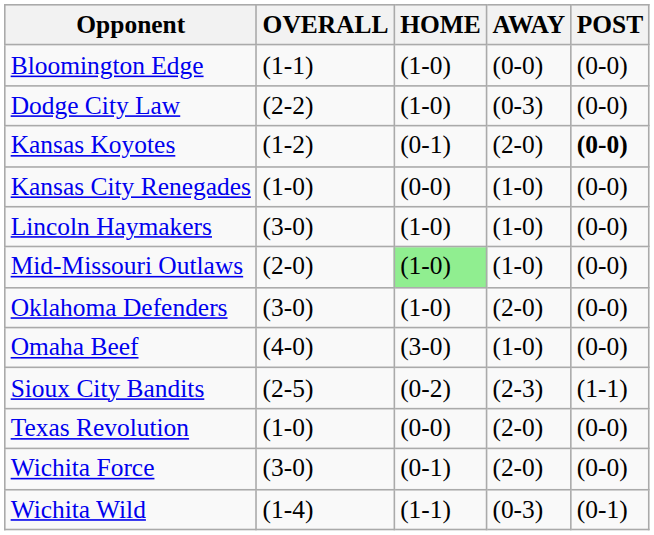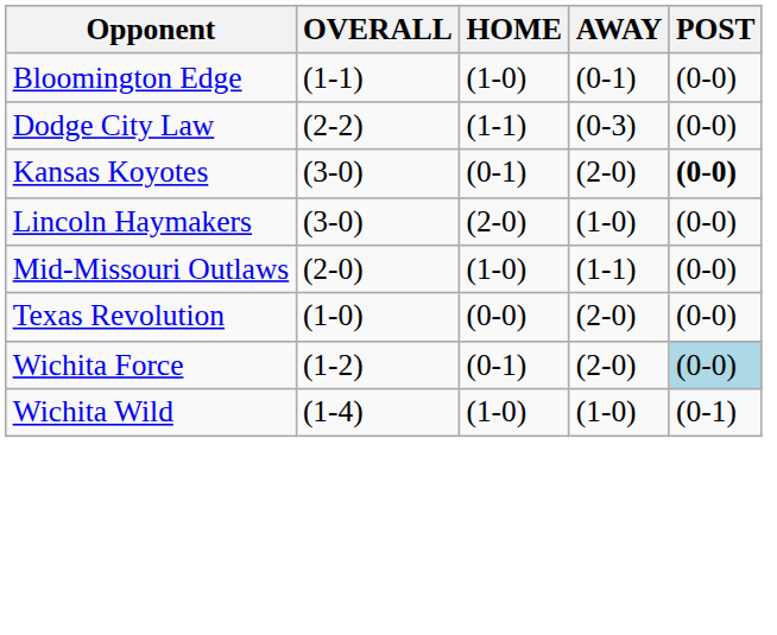Bloomington Edge | AWAY: (0-0) -> (0-1)
Dodge City Law | HOME: (1-0) -> (1-1)
Kansas Koyotes | OVERALL: (1-2) -> (3-0)
- row: Kansas City Renegades | (1-0) | (0-0) | (1-0) | (0-0)
Lincoln Haymakers | HOME: (1-0) -> (2-0)
Mid-Missouri Outlaws | HOME: lightgreen background -> no background
Mid-Missouri Outlaws | AWAY: (1-0) -> (1-1)
- row: Oklahoma Defenders | (3-0) | (1-0) | (2-0) | (0-0)
- row: Omaha Beef | (4-0) | (3-0) | (1-0) | (0-0)
- row: Sioux City Bandits | (2-5) | (0-2) | (2-3) | (1-1)
Wichita Force | OVERALL: (3-0) -> (1-2)
Wichita Force | POST: no background -> lightblue background
Wichita Wild | HOME: (1-1) -> (1-0)
Wichita Wild | AWAY: (0-3) -> (1-0)
